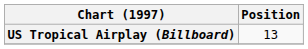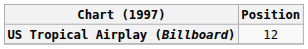US Tropical Airplay (Billboard) | Position: 13 -> 12
